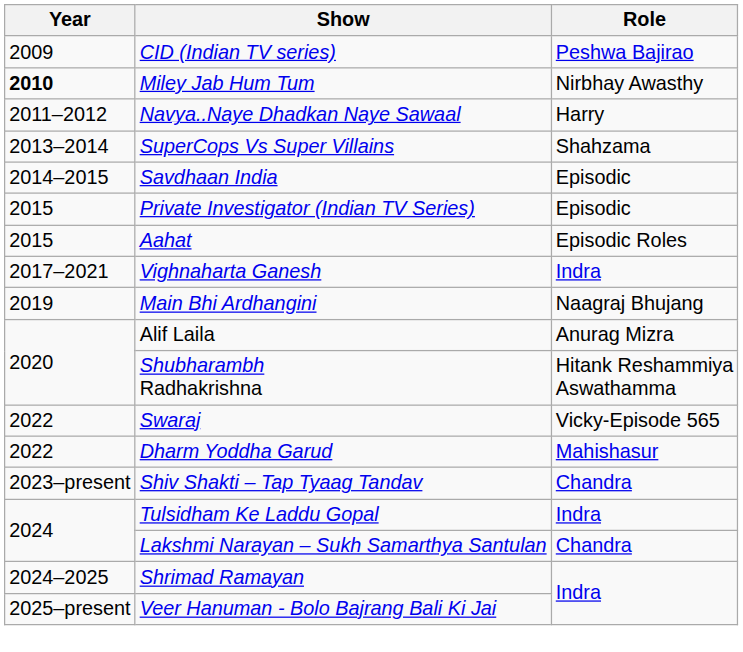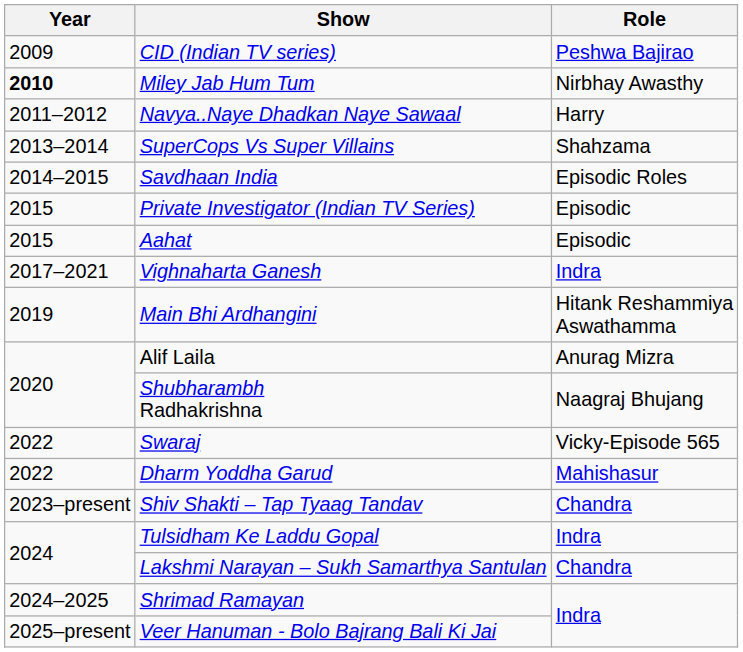Savdhaan India | Role: Episodic -> Episodic Roles
Aahat | Role: Episodic Roles -> Episodic
Main Bhi Ardhangini | Role: Naagraj Bhujang -> Hitank Reshammiya Aswathamma
Shubharambh Radhakrishna | Role: Hitank Reshammiya Aswathamma -> Naagraj Bhujang
